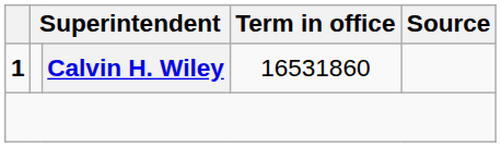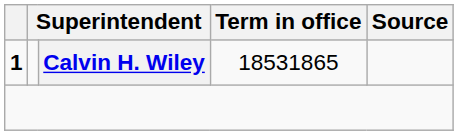Calvin H. Wiley | Term in office: 16531860 -> 18531865
